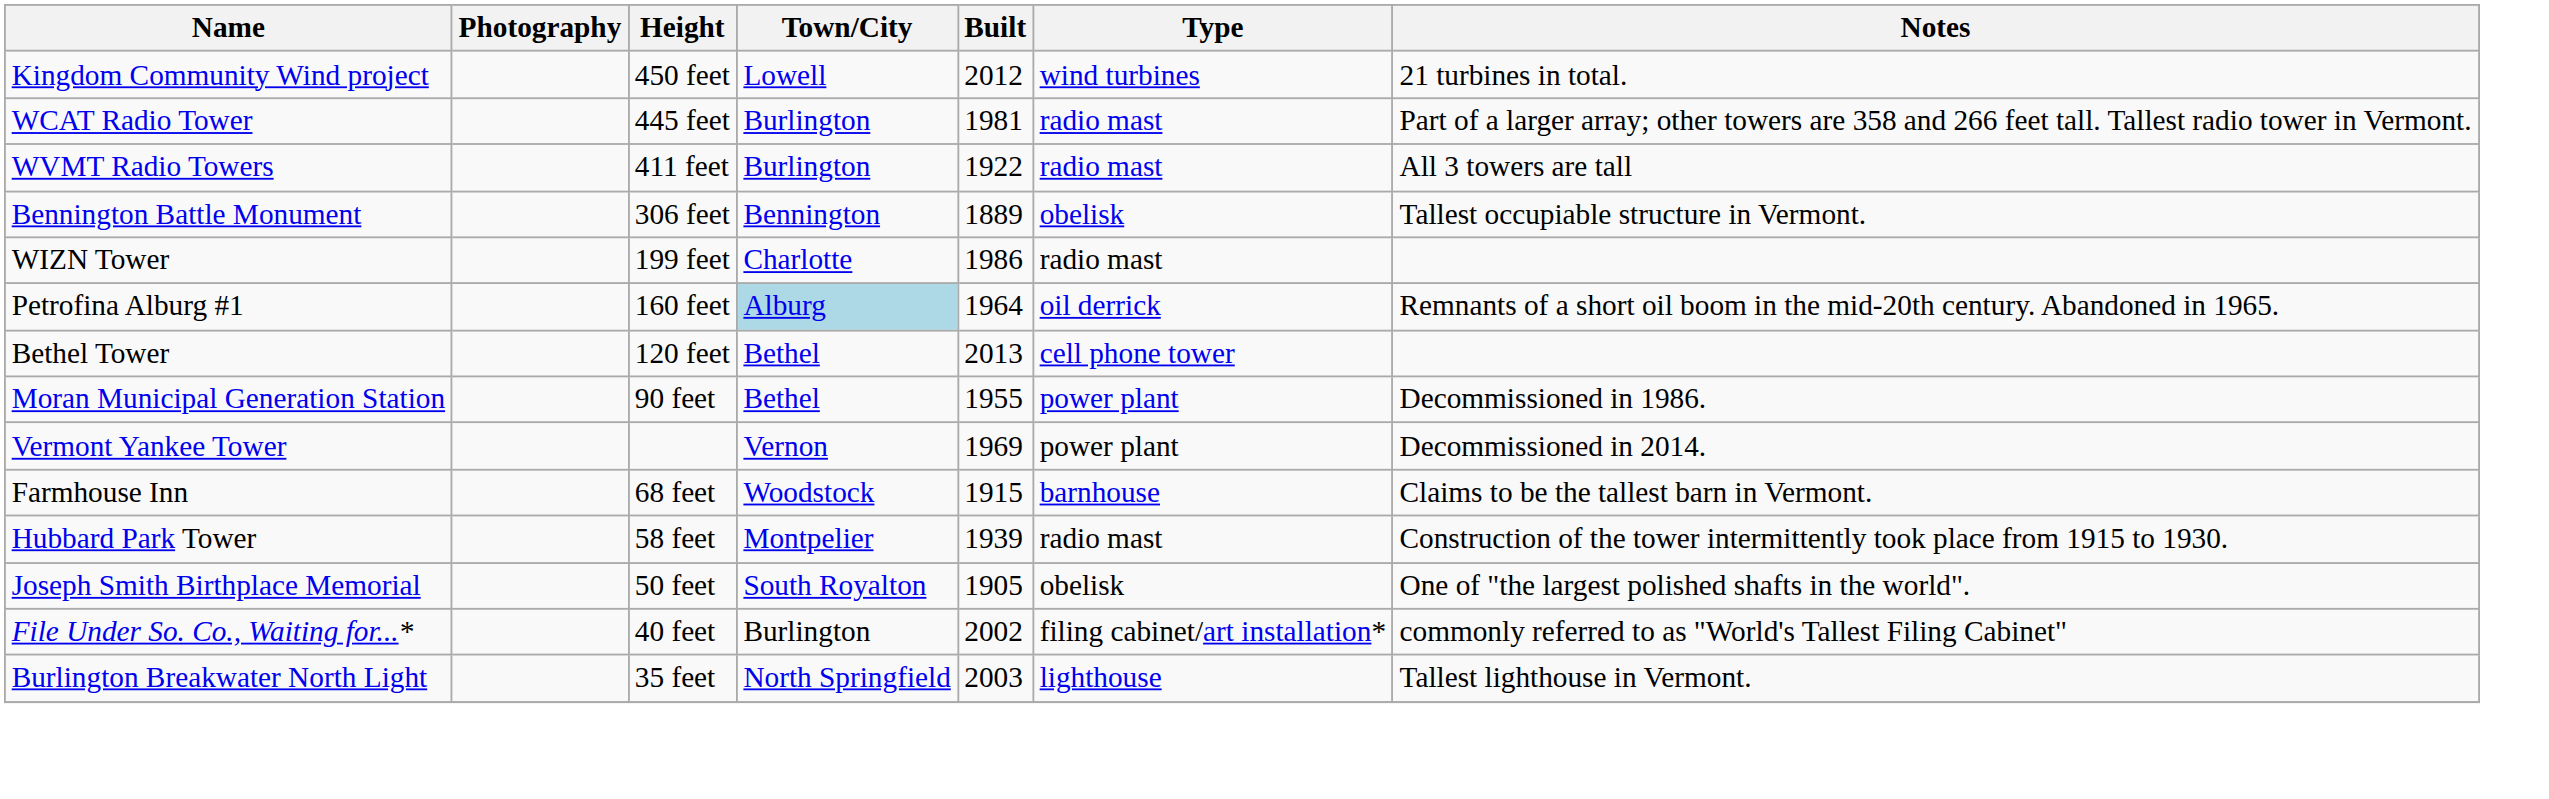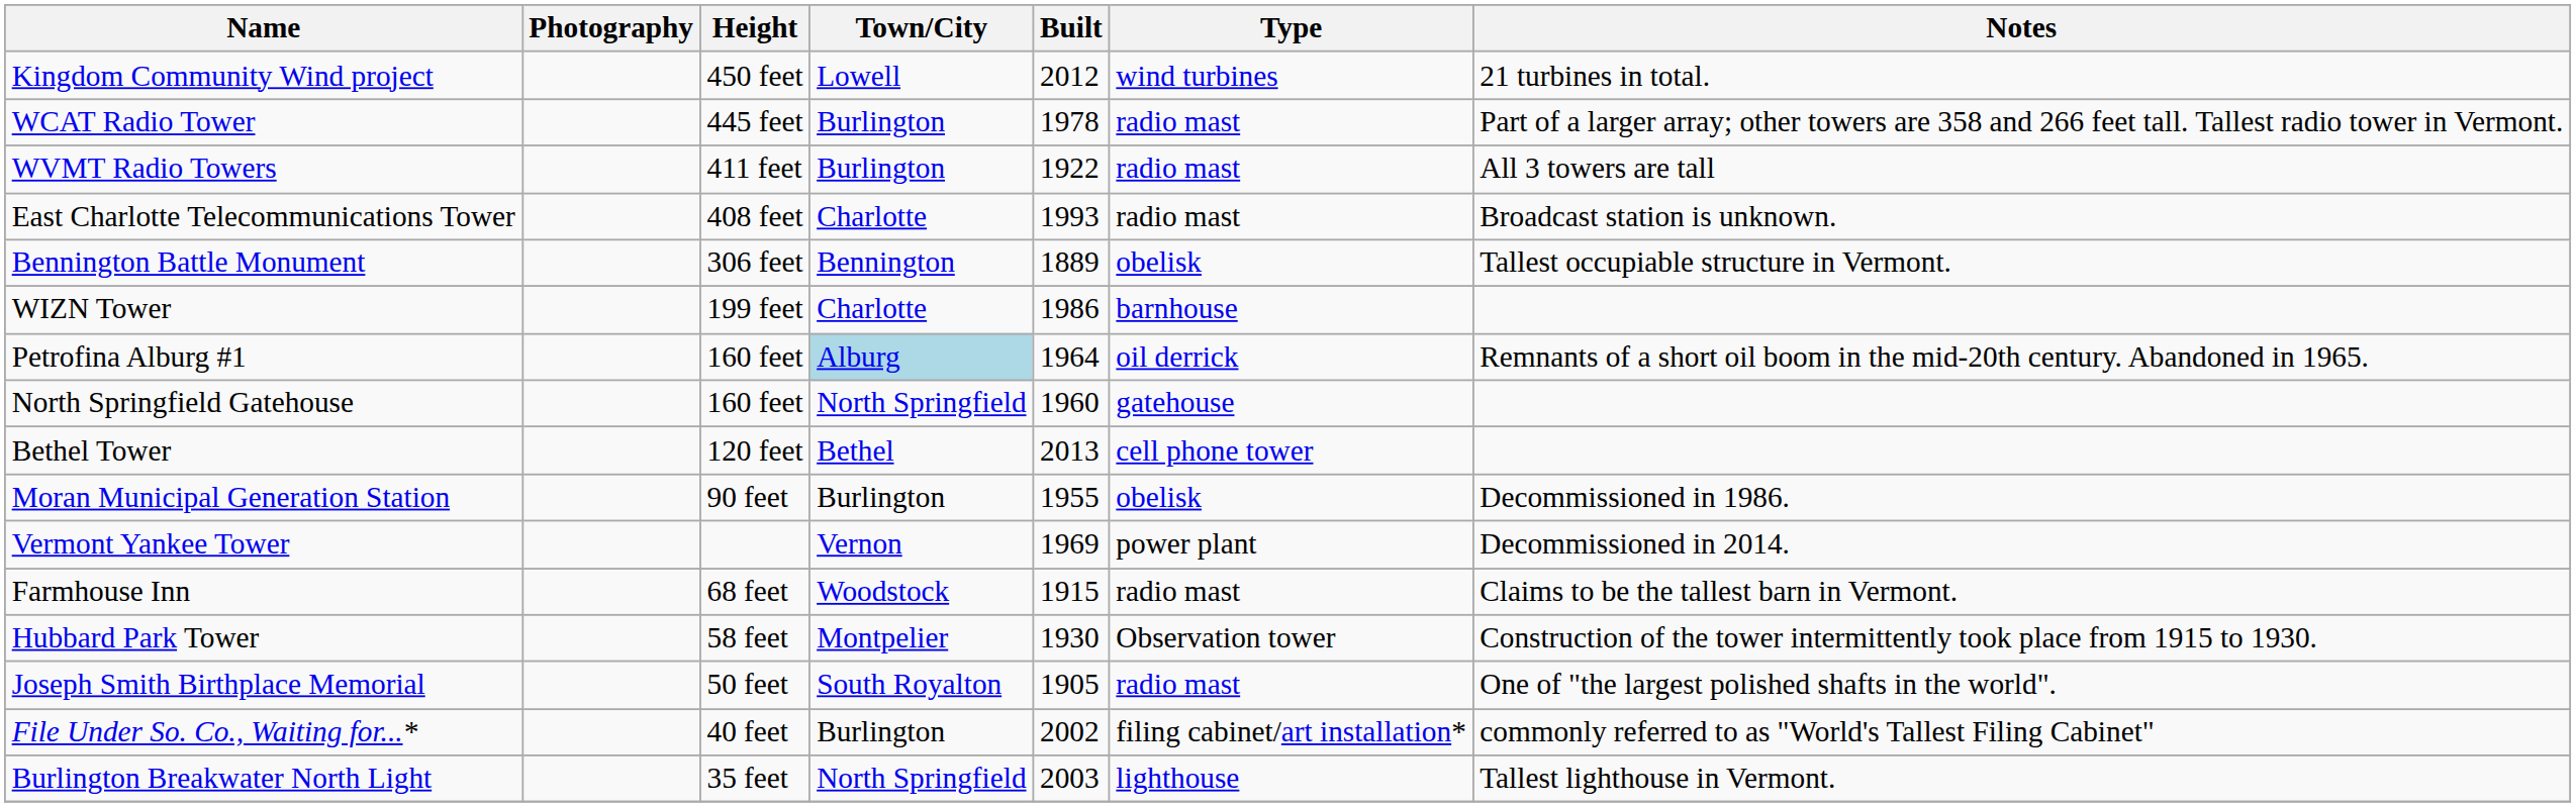WCAT Radio Tower | Built: 1981 -> 1978
+ row: East Charlotte Telecommunications Tower | 408 feet | Charlotte | 1993 | radio mast | Broadcast station is unknown.
WIZN Tower | Type: radio mast -> barnhouse
+ row: North Springfield Gatehouse | 160 feet | North Springfield | 1960 | gatehouse
Moran Municipal Generation Station | Town/City: Bethel -> Burlington
Moran Municipal Generation Station | Type: power plant -> obelisk
Farmhouse Inn | Type: barnhouse -> radio mast
Hubbard Park Tower | Built: 1939 -> 1930
Hubbard Park Tower | Type: radio mast -> Observation tower
Joseph Smith Birthplace Memorial | Type: obelisk -> radio mast
